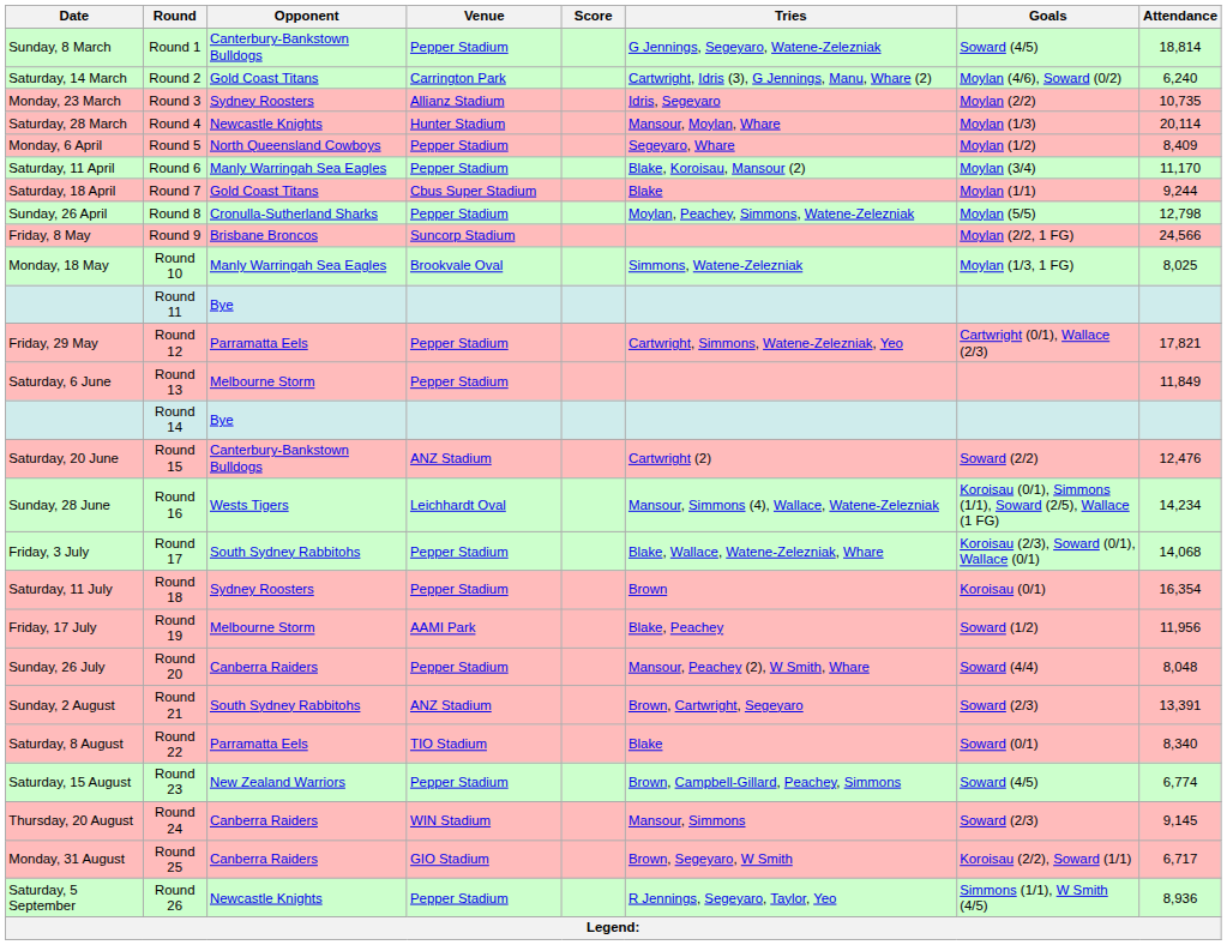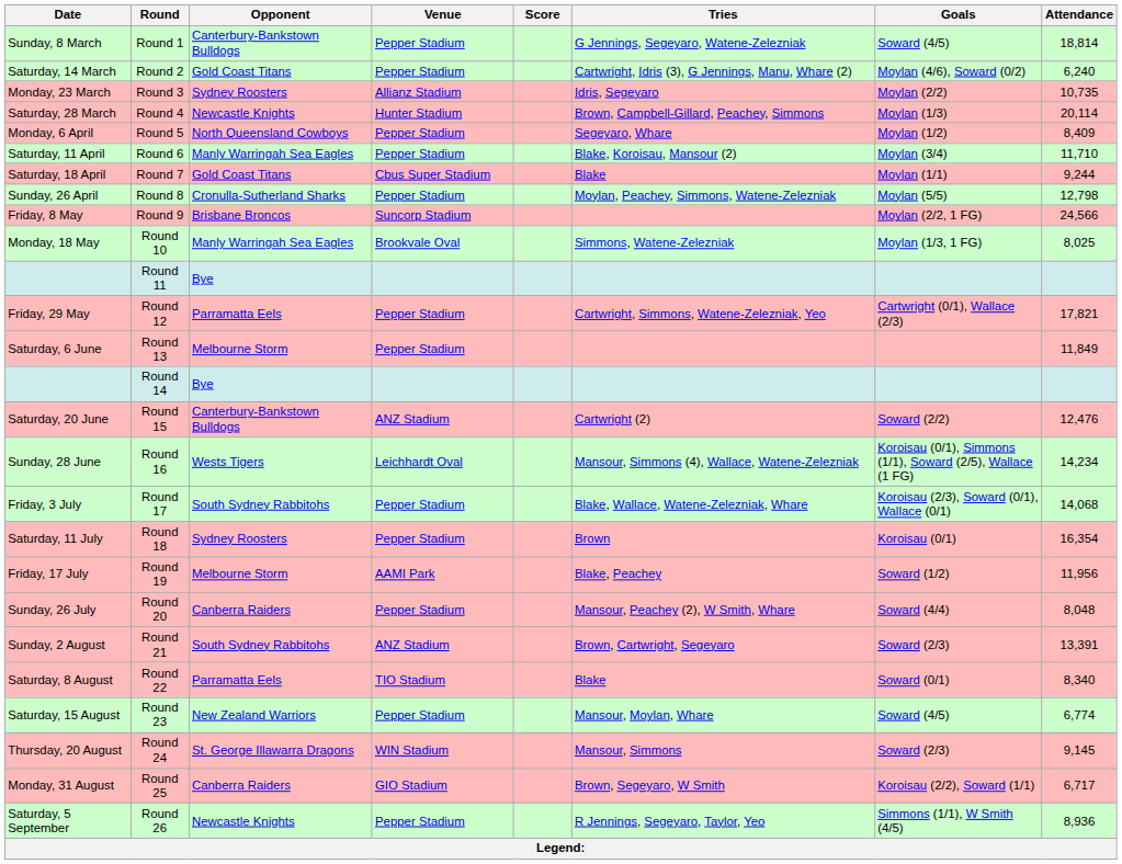Round 2 | Venue: Carrington Park -> Pepper Stadium
Round 4 | Tries: Mansour, Moylan, Whare -> Brown, Campbell-Gillard, Peachey, Simmons
Round 6 | Attendance: 11,170 -> 11,710
Round 23 | Tries: Brown, Campbell-Gillard, Peachey, Simmons -> Mansour, Moylan, Whare
Round 24 | Opponent: Canberra Raiders -> St. George Illawarra Dragons
